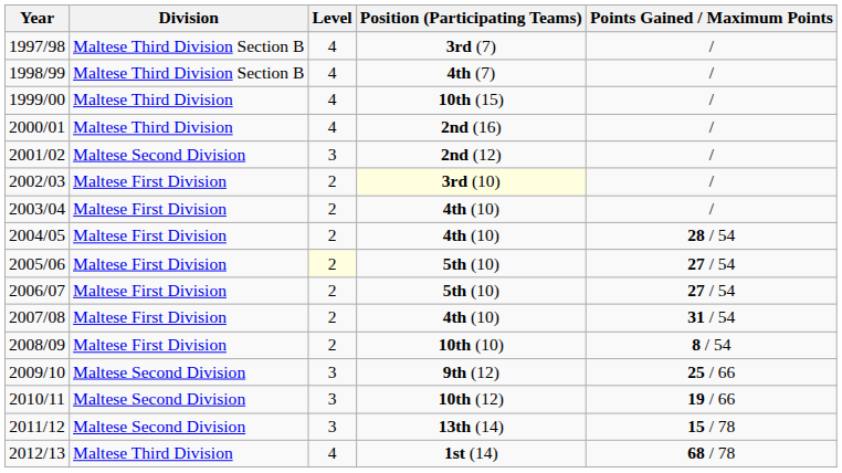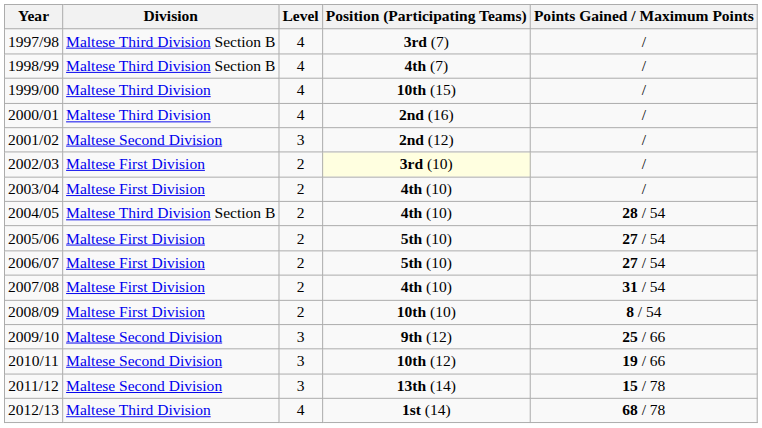2004/05 | Division: Maltese First Division -> Maltese Third Division Section B
2005/06 | Level: lightyellow background -> no background
